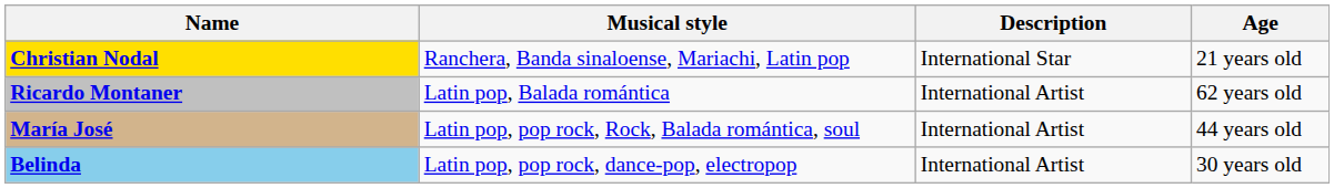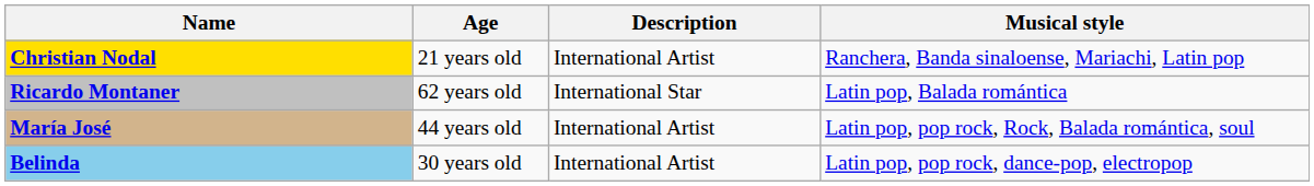columns swapped: Age <-> Musical style
Christian Nodal | Description: International Star -> International Artist
Ricardo Montaner | Description: International Artist -> International Star
